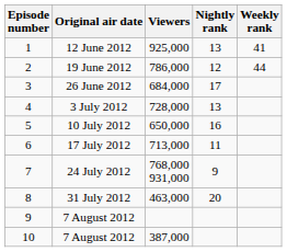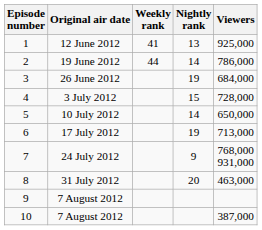columns swapped: Viewers <-> Weekly rank
19 June 2012 | Nightly rank: 12 -> 14
26 June 2012 | Nightly rank: 17 -> 19
3 July 2012 | Nightly rank: 13 -> 15
10 July 2012 | Nightly rank: 16 -> 14
17 July 2012 | Nightly rank: 11 -> 19
